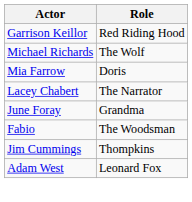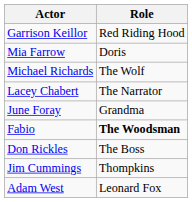rows swapped: Michael Richards <-> Mia Farrow
Fabio | Role: normal -> bold
+ row: Don Rickles | The Boss
